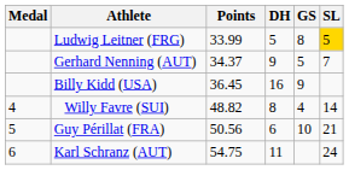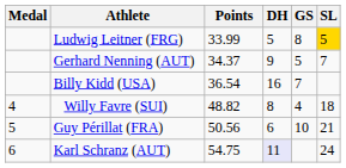Billy Kidd (USA) | Points: 36.45 -> 36.54
Billy Kidd (USA) | GS: 9 -> 7
Willy Favre (SUI) | SL: 14 -> 18
Karl Schranz (AUT) | DH: no background -> lavender background
